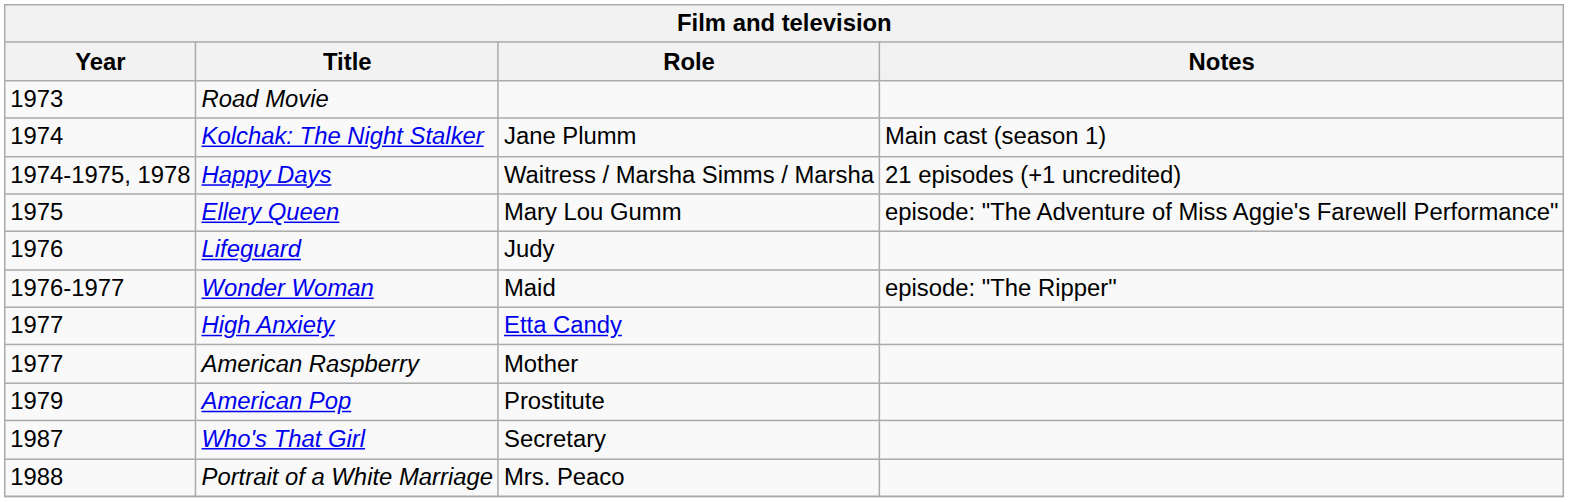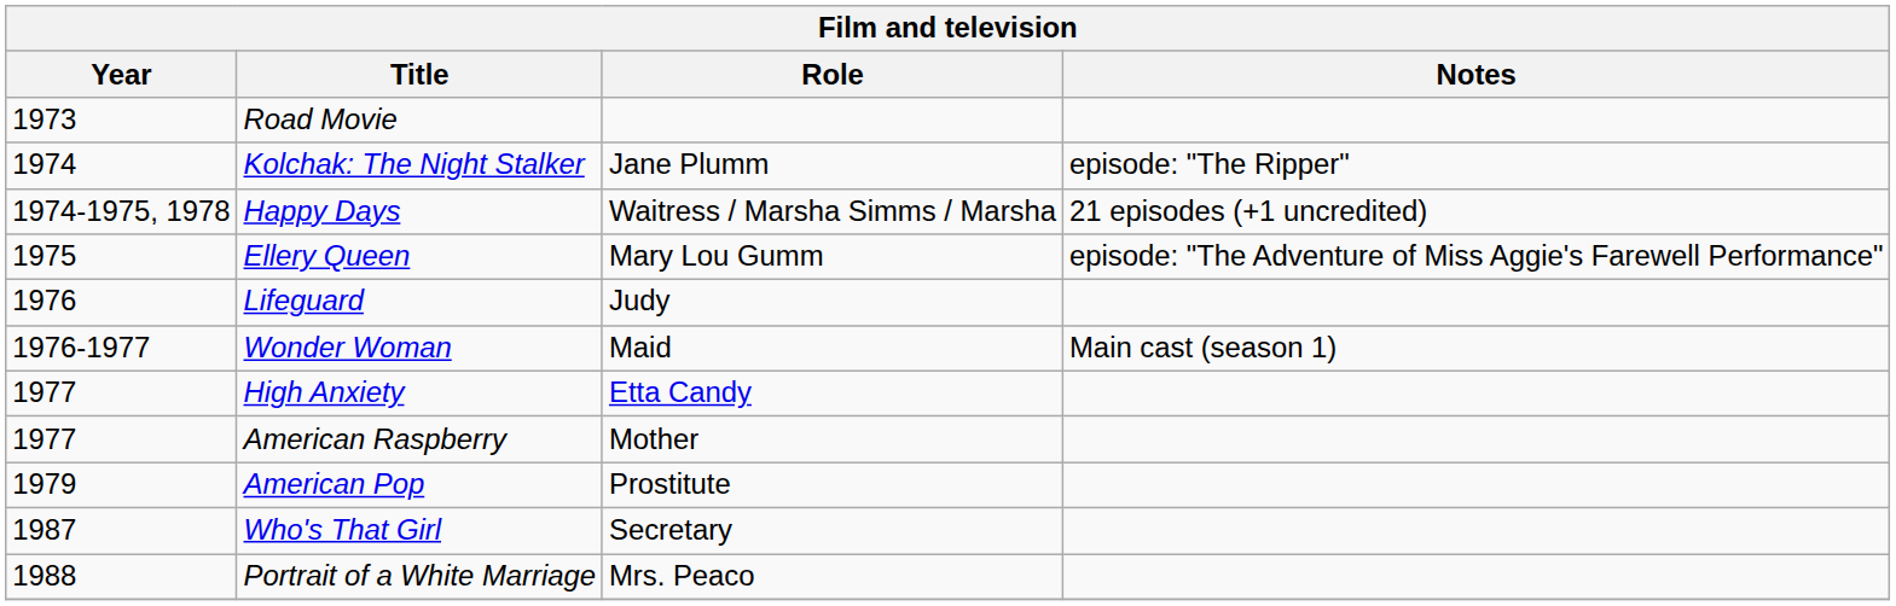Kolchak: The Night Stalker | Notes: Main cast (season 1) -> episode: "The Ripper"
Wonder Woman | Notes: episode: "The Ripper" -> Main cast (season 1)
